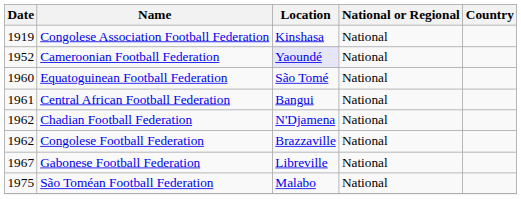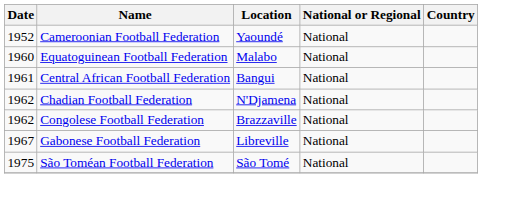- row: 1919 | Congolese Association Football Federation | Kinshasa | National
Cameroonian Football Federation | Location: lavender background -> no background
Equatoguinean Football Federation | Location: São Tomé -> Malabo
São Toméan Football Federation | Location: Malabo -> São Tomé
